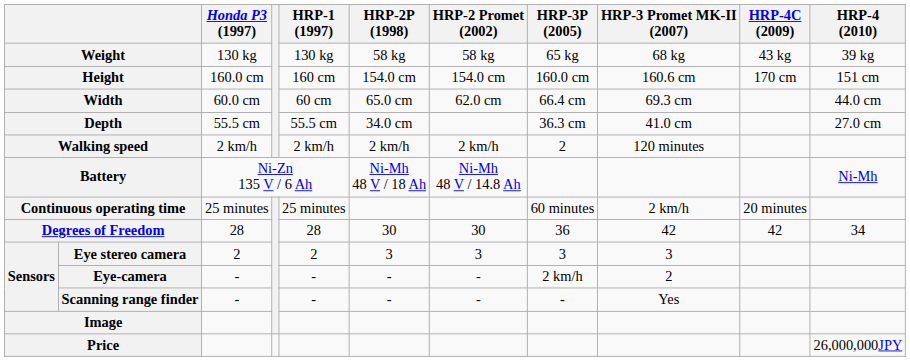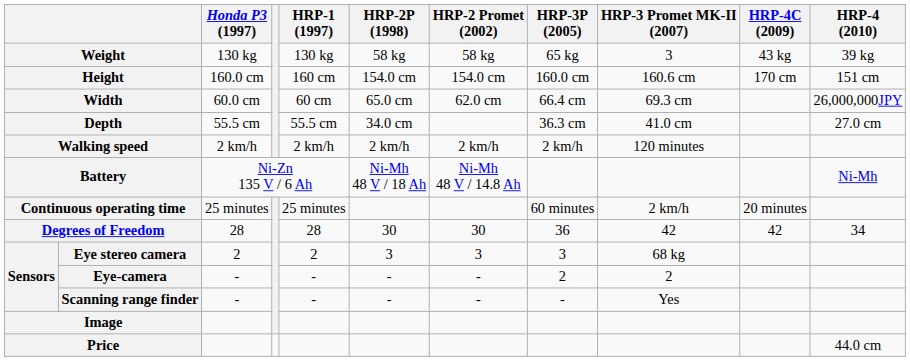Weight | HRP-3 Promet MK-II (2007): 68 kg -> 3
Width | HRP-4 (2010): 44.0 cm -> 26,000,000JPY
Walking speed | HRP-3P (2005): 2 -> 2 km/h
Eye stereo camera | HRP-3 Promet MK-II (2007): 3 -> 68 kg
Eye-camera | HRP-3P (2005): 2 km/h -> 2
Price | HRP-4 (2010): 26,000,000JPY -> 44.0 cm
